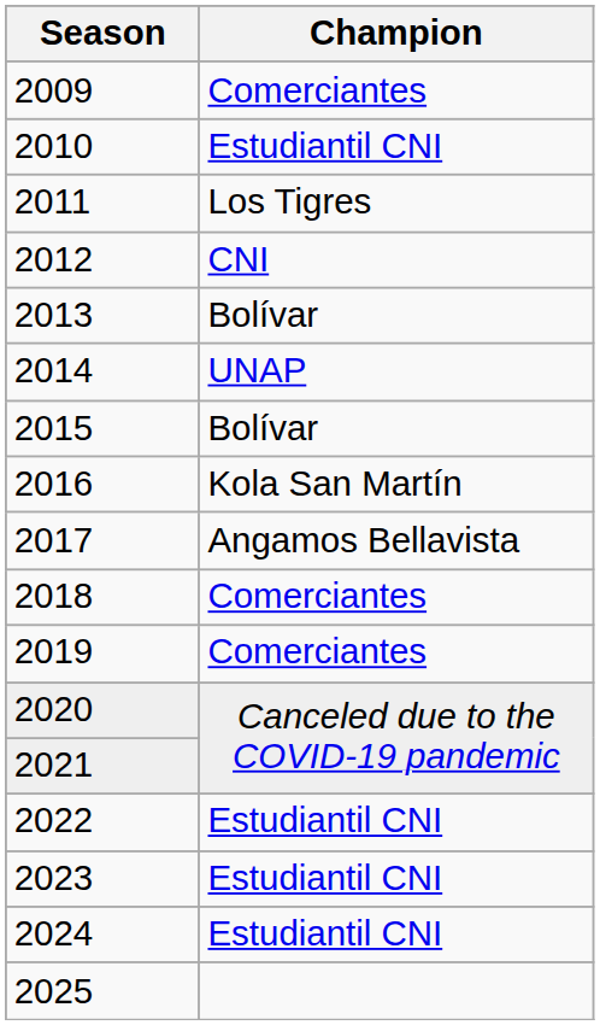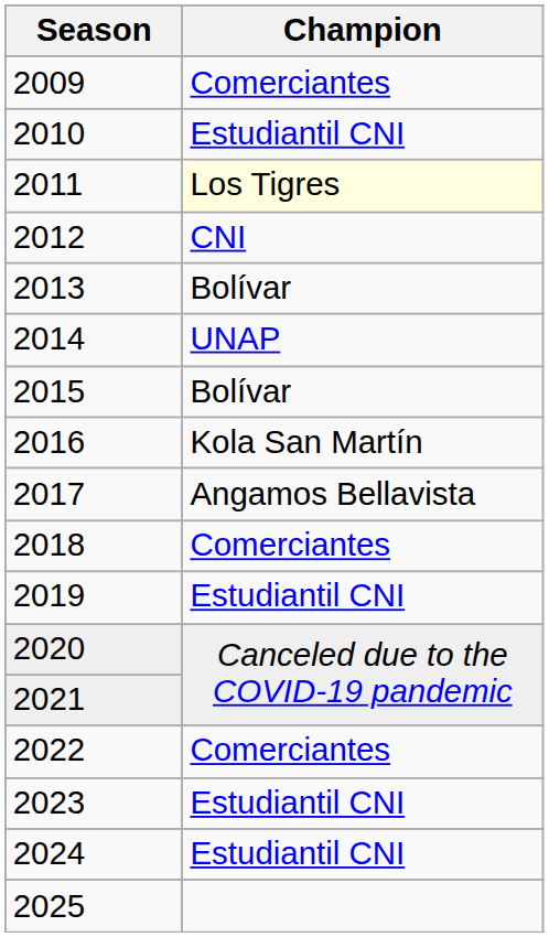2011 | Champion: no background -> lightyellow background
2019 | Champion: Comerciantes -> Estudiantil CNI
2022 | Champion: Estudiantil CNI -> Comerciantes
